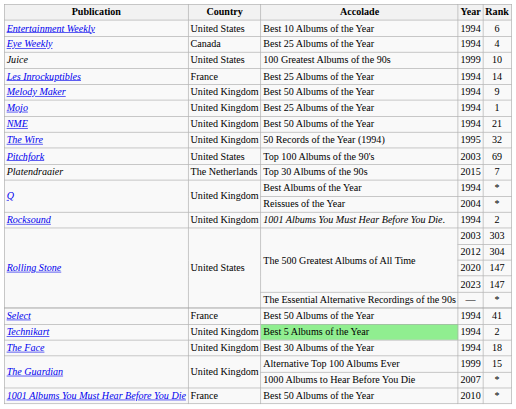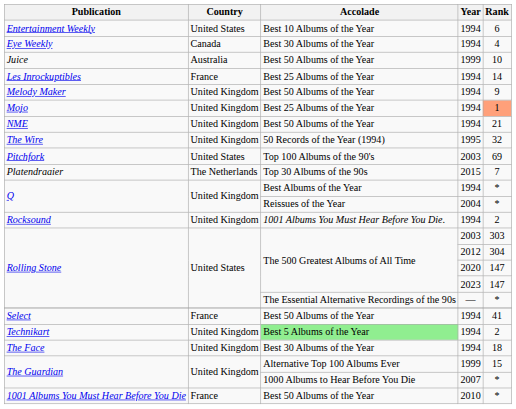Eye Weekly | Accolade: Best 25 Albums of the Year -> Best 30 Albums of the Year
Juice | Country: United States -> Australia
Juice | Accolade: 100 Greatest Albums of the 90s -> Best 50 Albums of the Year
Mojo | Rank: no background -> lightsalmon background
